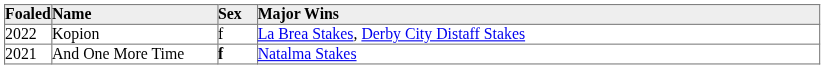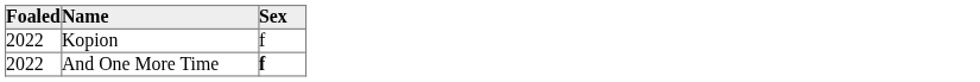- column: Major Wins | La Brea Stakes, Derby City Distaff Stakes | Natalma Stakes
And One More Time | Foaled: 2021 -> 2022
